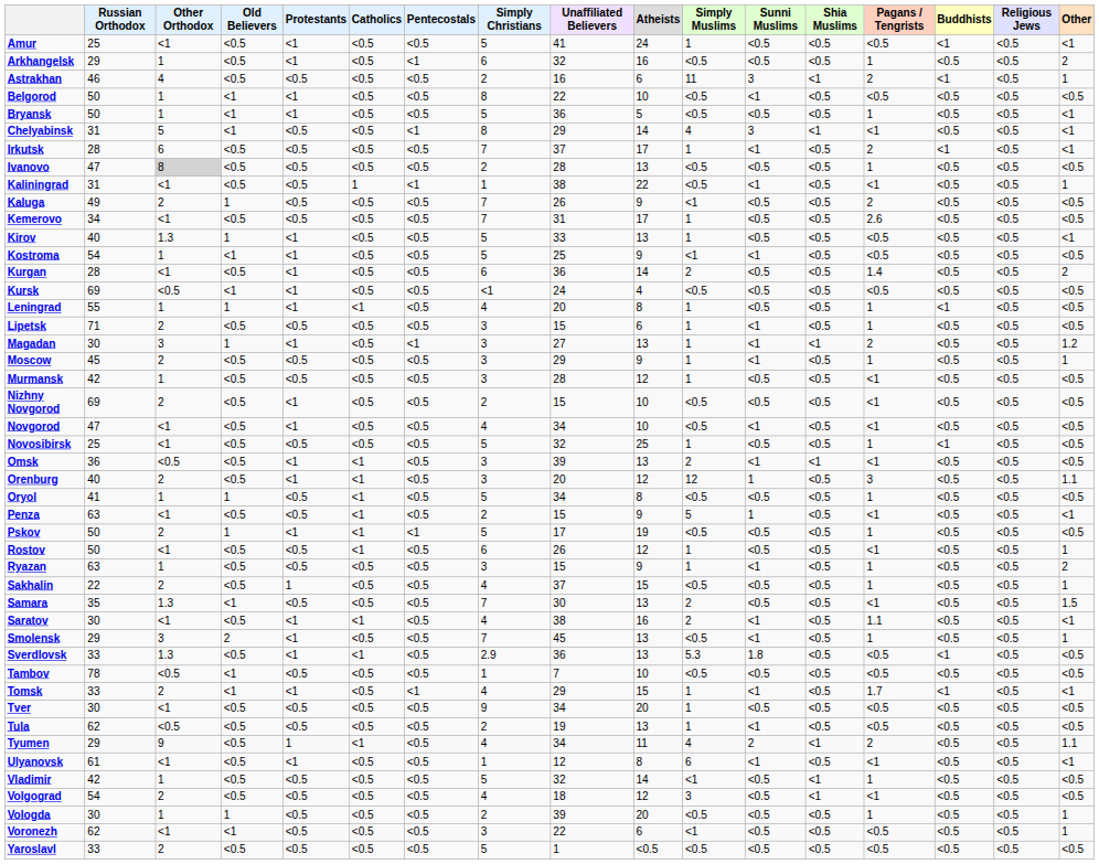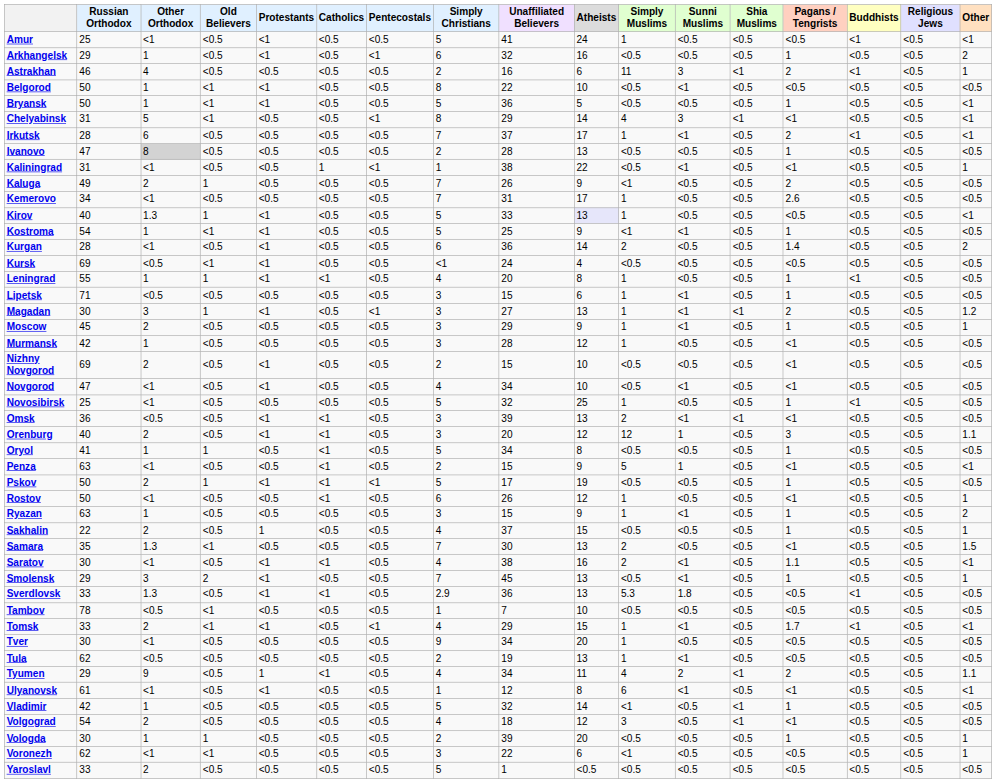Kirov | Atheists: no background -> lavender background
Kostroma | Pagans / Tengrists: <0.5 -> 1
Lipetsk | Other Orthodox: 2 -> <0.5
